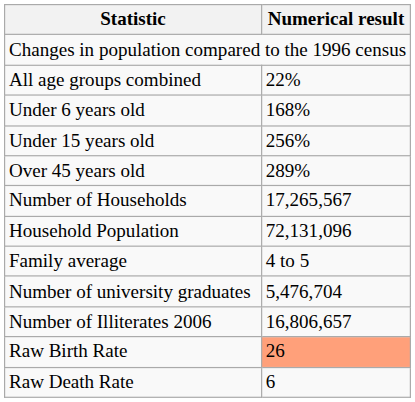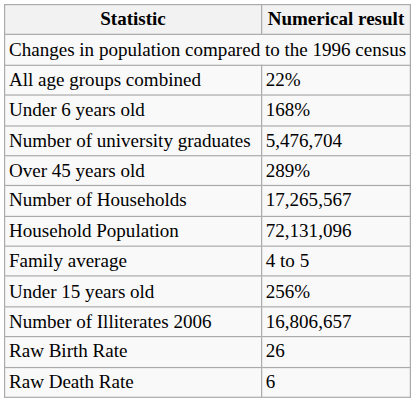rows swapped: Under 15 years old <-> Number of university graduates
Raw Birth Rate | Numerical result: lightsalmon background -> no background
